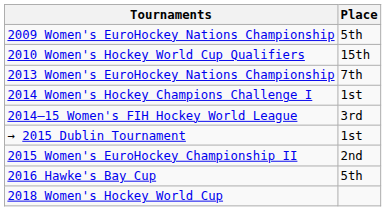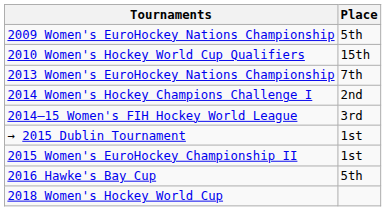2014 Women's Hockey Champions Challenge I | Place: 1st -> 2nd
2015 Women's EuroHockey Championship II | Place: 2nd -> 1st
